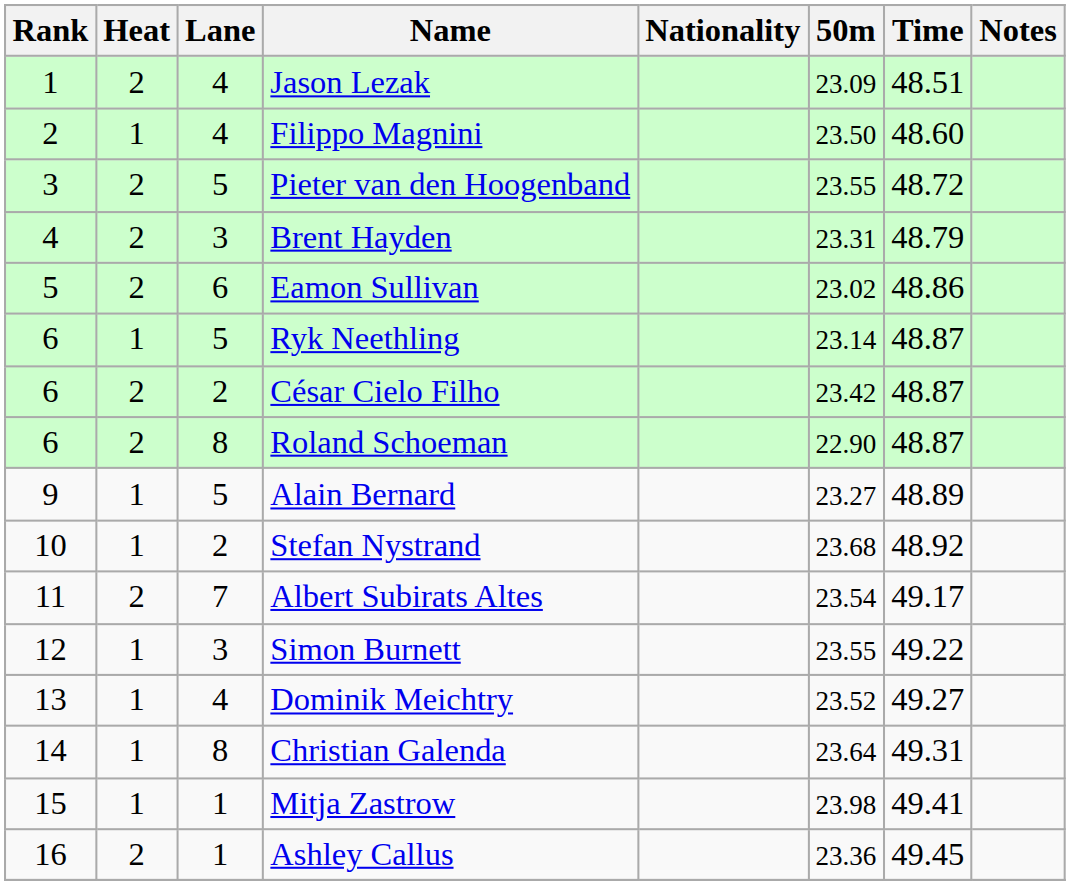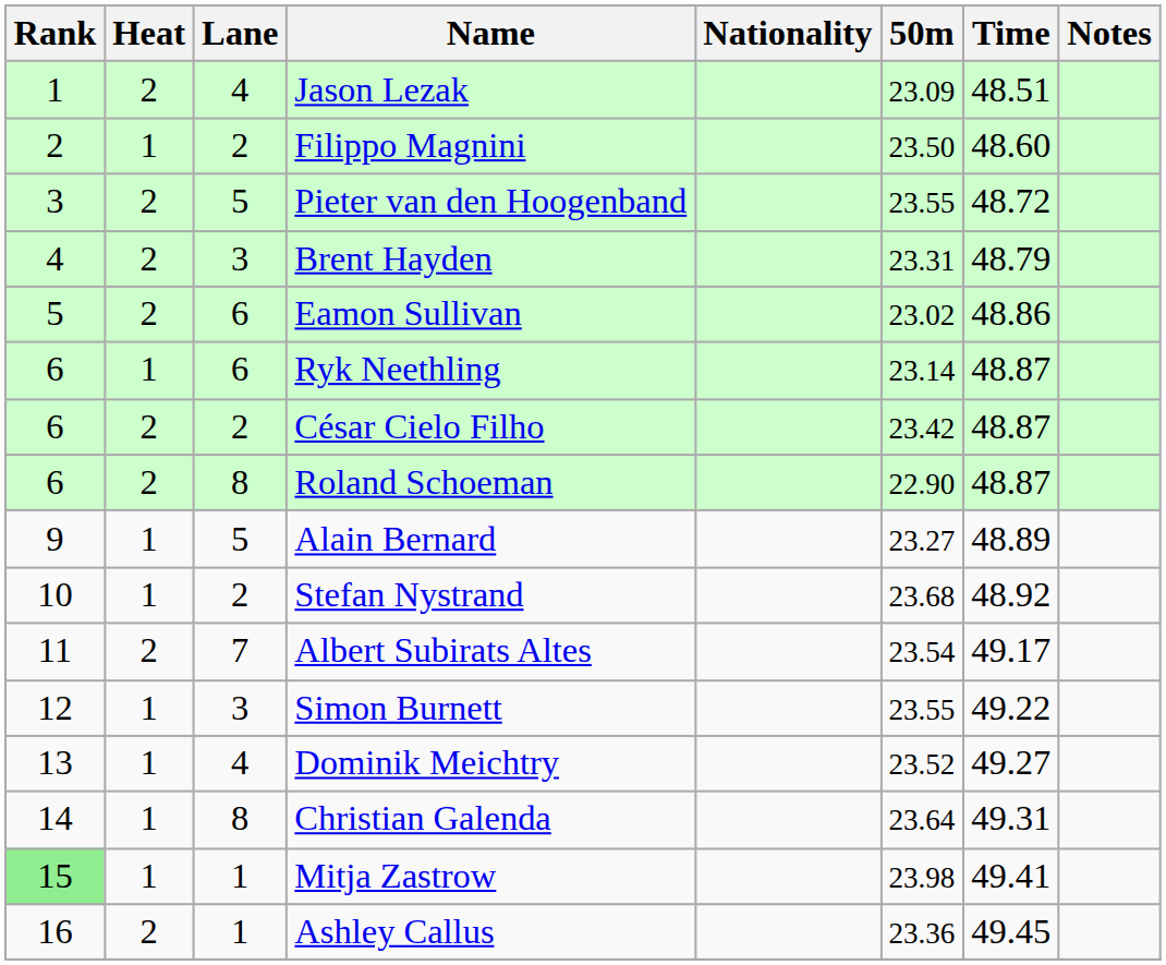Filippo Magnini | Lane: 4 -> 2
Ryk Neethling | Lane: 5 -> 6
Mitja Zastrow | Rank: no background -> lightgreen background
